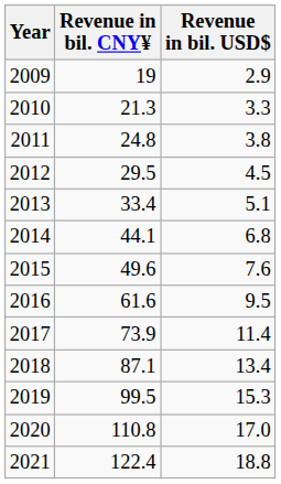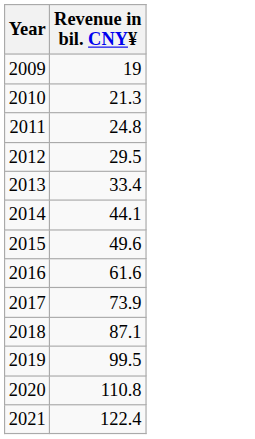- column: Revenue in bil. USD$ | 2.9 | 3.3 | 3.8 | 4.5 | 5.1 | 6.8 | 7.6 | 9.5 | 11.4 | 13.4 | 15.3 | 17.0 | 18.8
